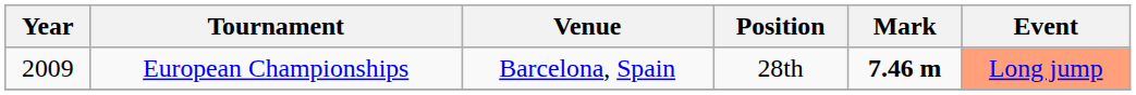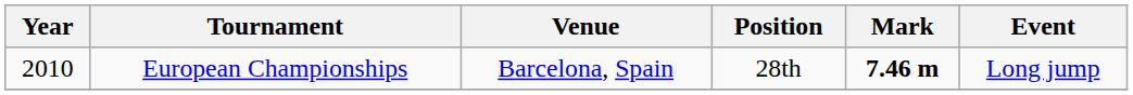European Championships | Year: 2009 -> 2010
European Championships | Event: lightsalmon background -> no background
